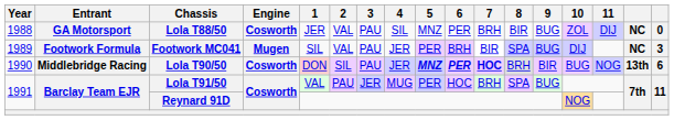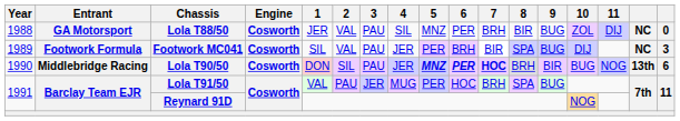Footwork MC041 | Engine: Mugen -> Cosworth
